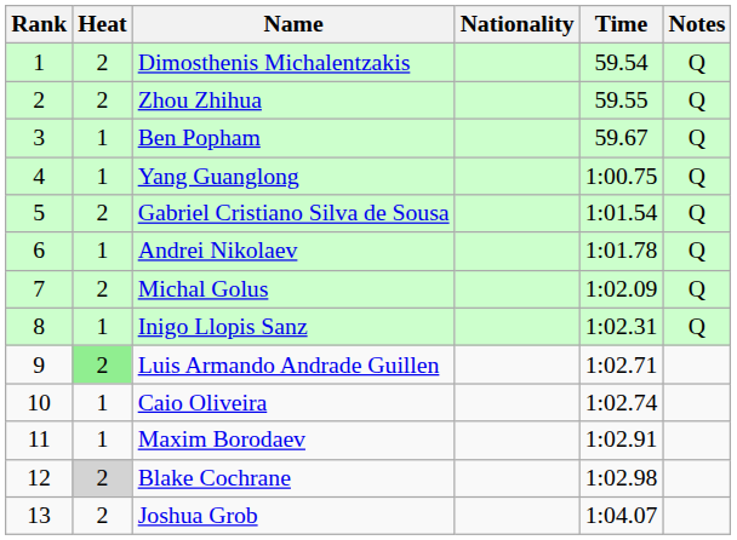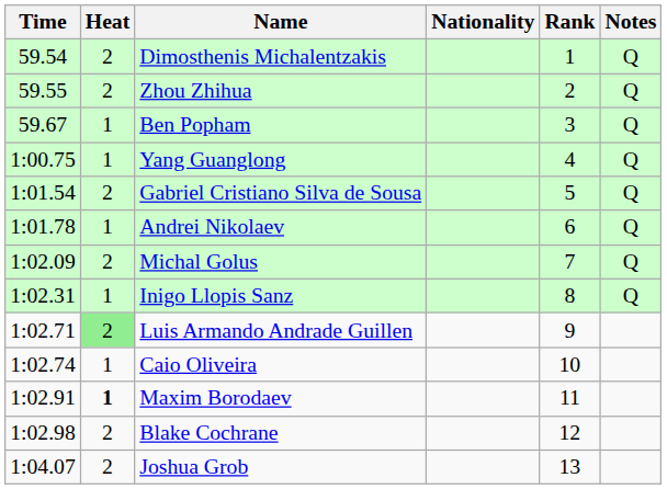columns swapped: Rank <-> Time
Maxim Borodaev | Heat: normal -> bold
Blake Cochrane | Heat: lightgrey background -> no background
